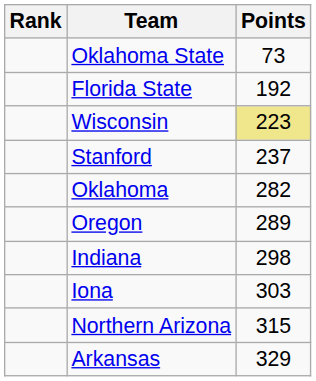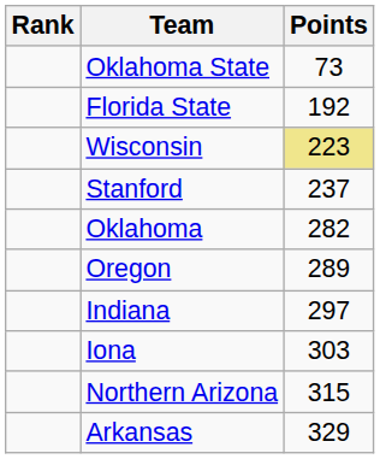Indiana | Points: 298 -> 297
